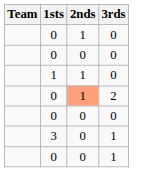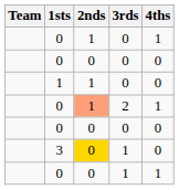+ column: 4ths | 1 | 0 | 0 | 1 | 0 | 0 | 1
3 | 2nds: no background -> gold background
